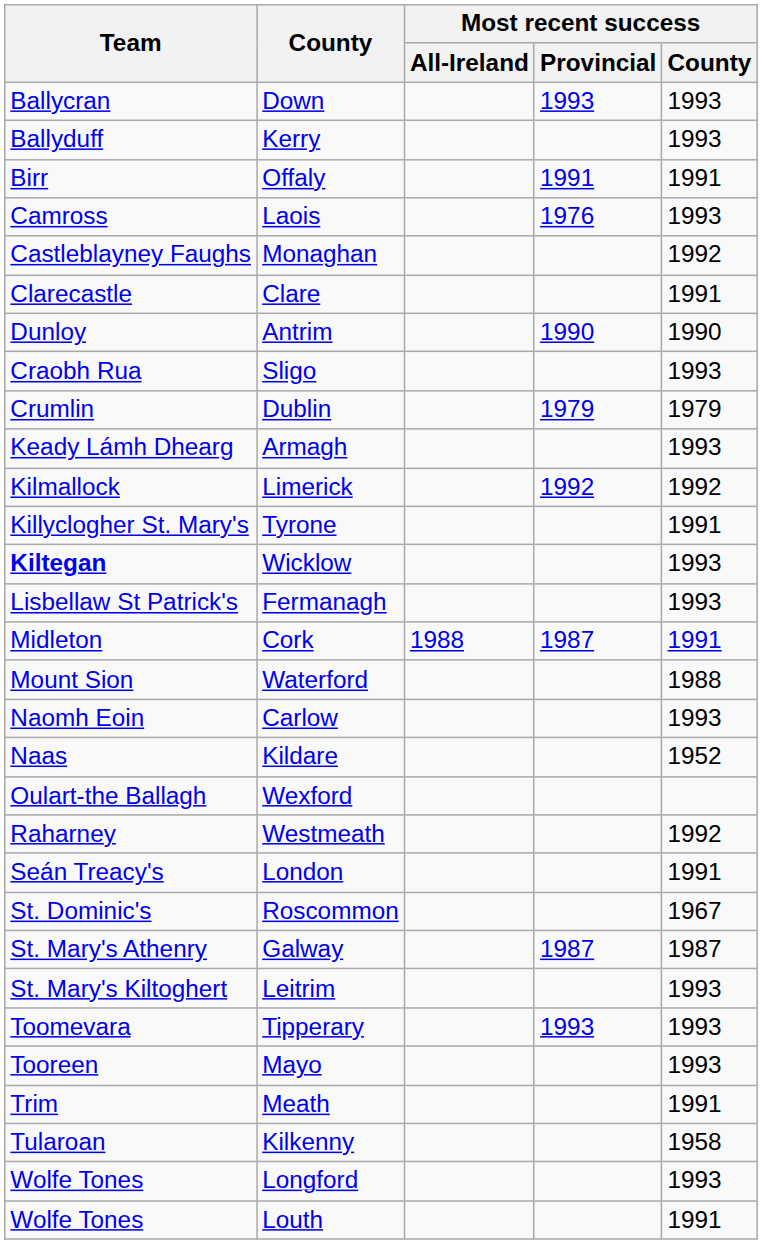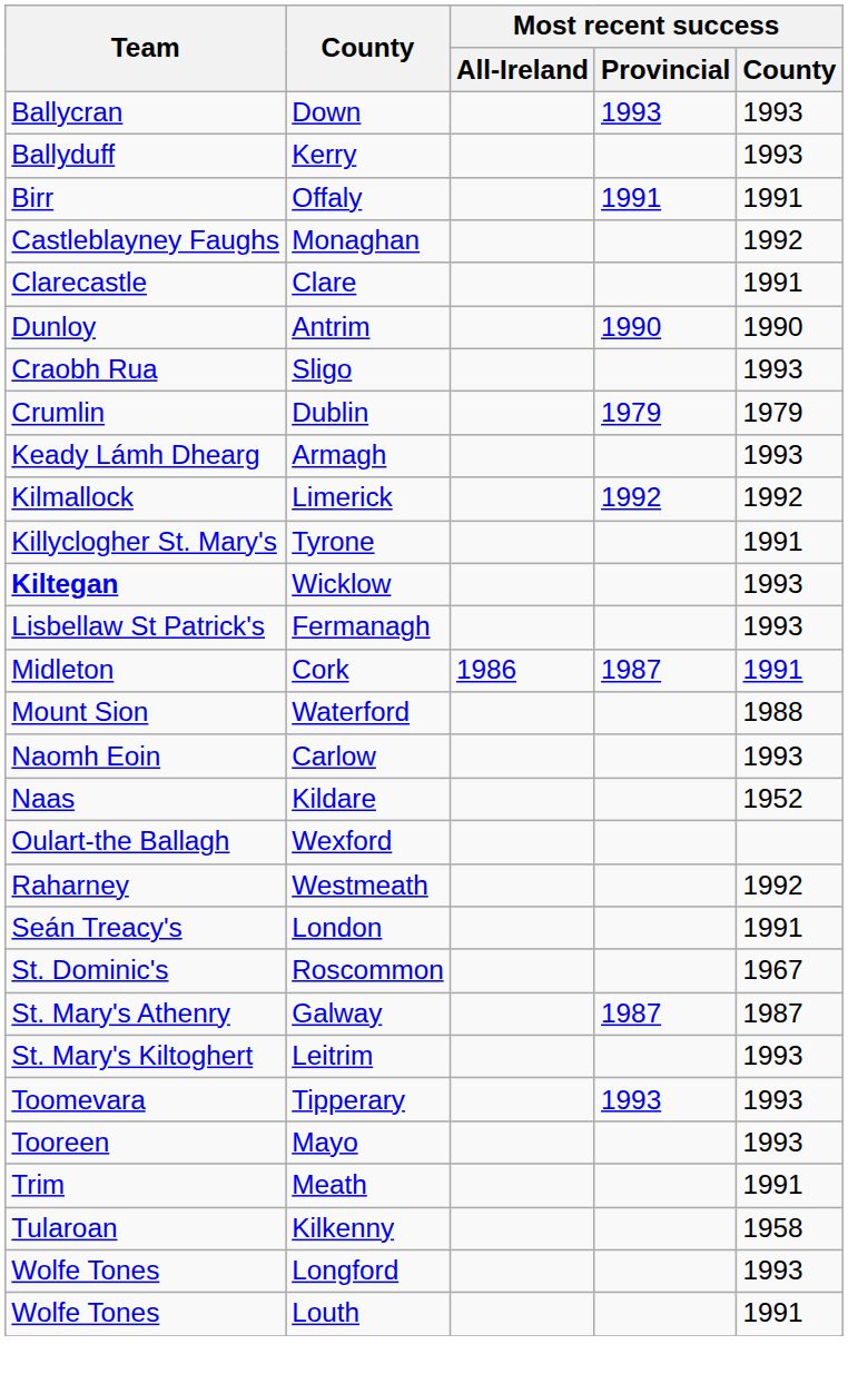- row: Camross | Laois | 1976 | 1993
Cork | Most recent success / All-Ireland: 1988 -> 1986
